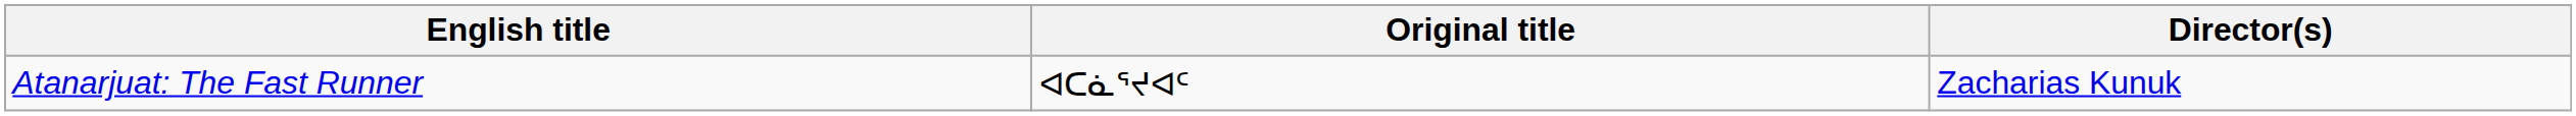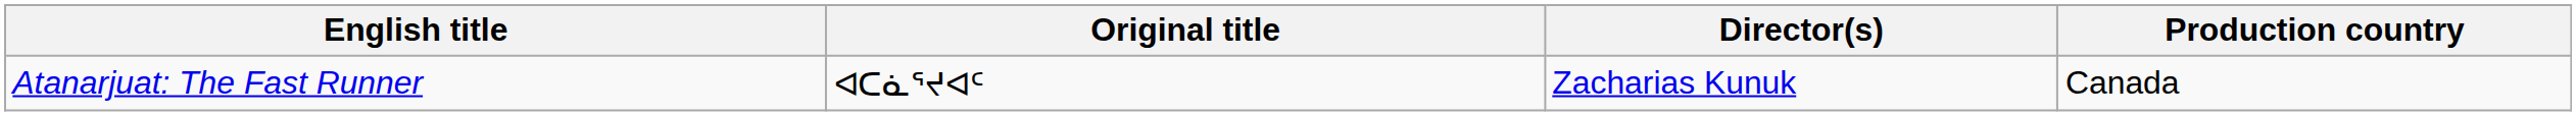+ column: Production country | Canada
